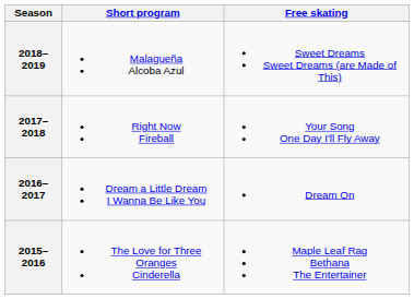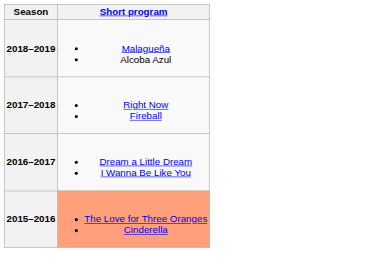- column: Free skating | Sweet Dreams Sweet Dreams (are Made of This) | Your Song One Day I'll Fly Away | Dream On | Maple Leaf Rag Bethana The Entertainer
2015–2016 | Short program: no background -> lightsalmon background
